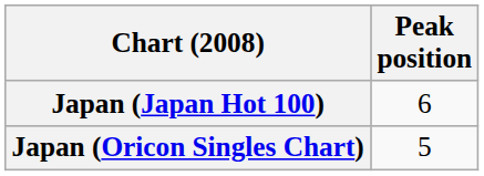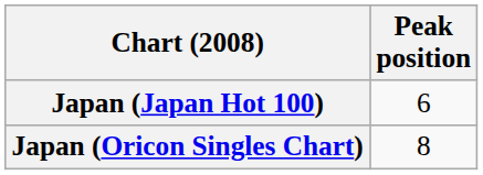Japan (Oricon Singles Chart) | Peak position: 5 -> 8
